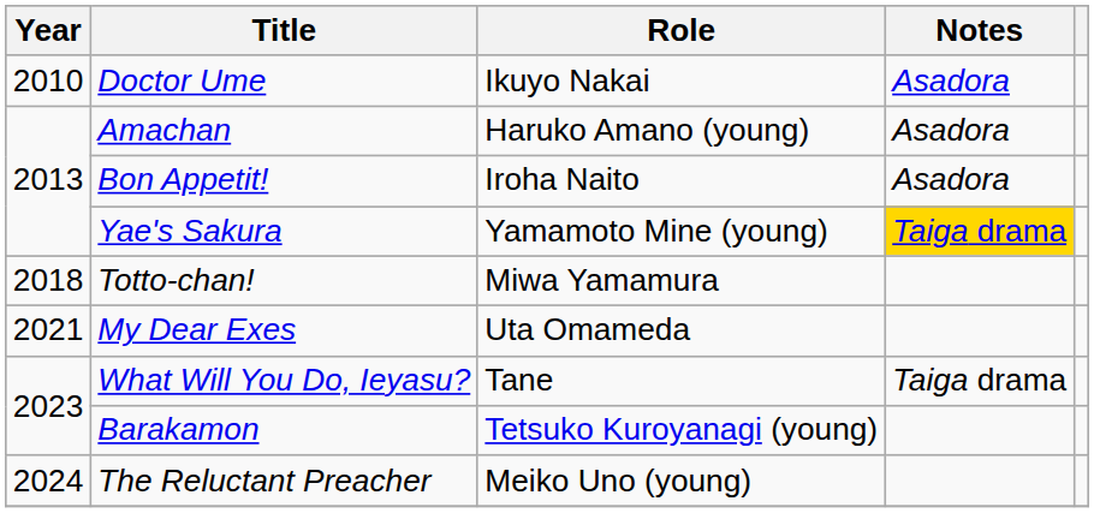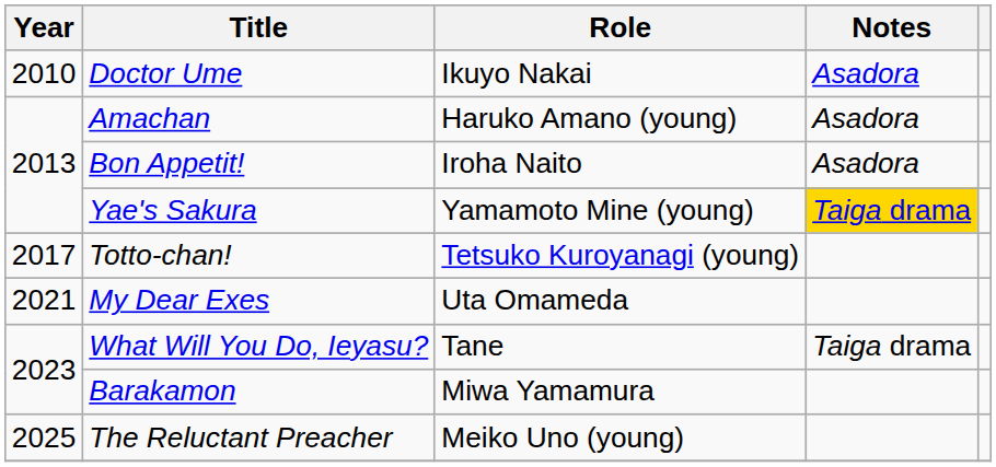Totto-chan! | Year: 2018 -> 2017
Totto-chan! | Role: Miwa Yamamura -> Tetsuko Kuroyanagi (young)
Barakamon | Role: Tetsuko Kuroyanagi (young) -> Miwa Yamamura
The Reluctant Preacher | Year: 2024 -> 2025
